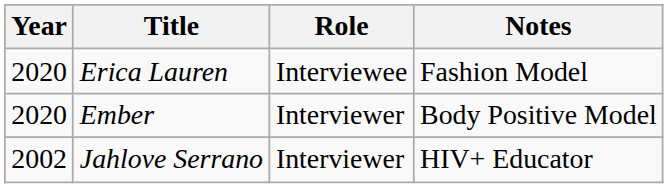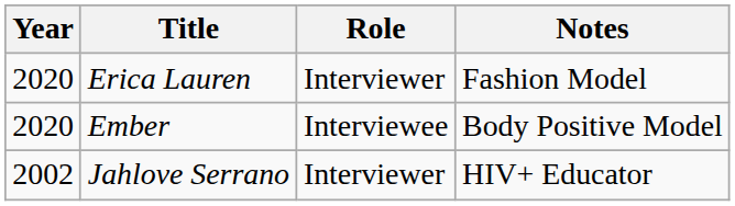Erica Lauren | Role: Interviewee -> Interviewer
Ember | Role: Interviewer -> Interviewee
